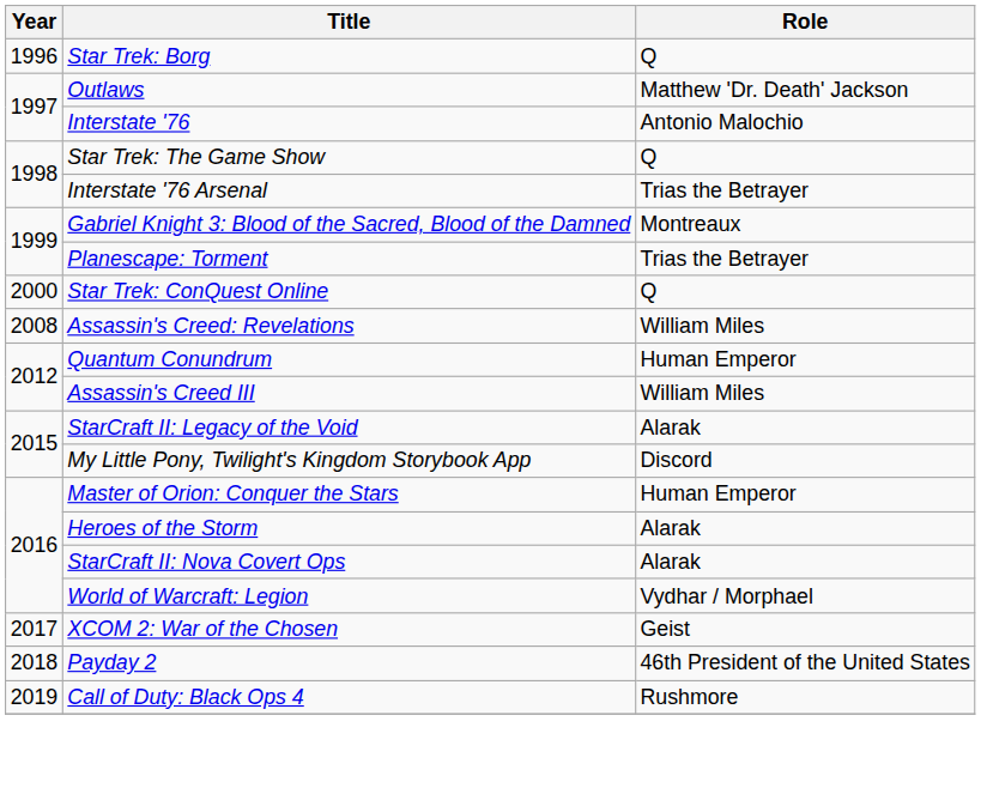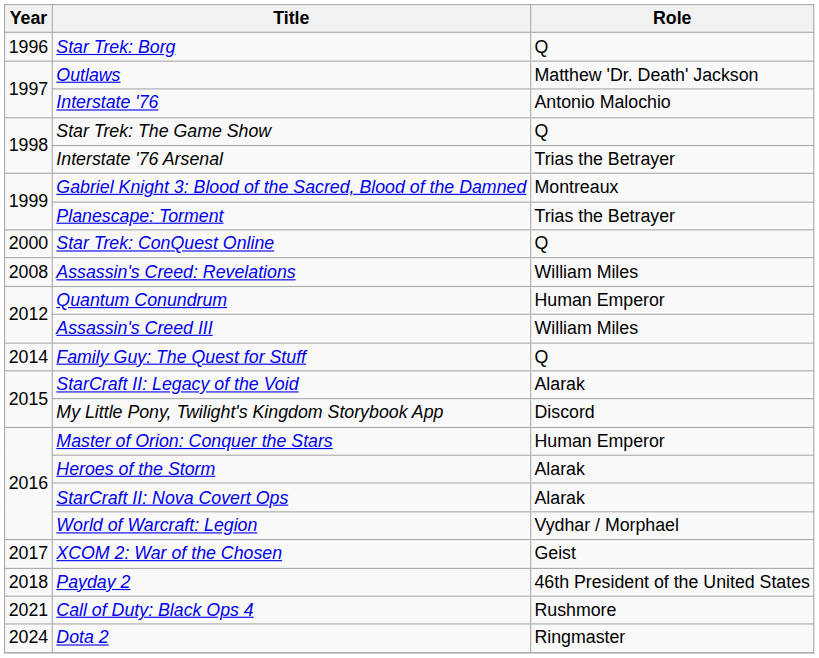+ row: 2014 | Family Guy: The Quest for Stuff | Q
Call of Duty: Black Ops 4 | Year: 2019 -> 2021
+ row: 2024 | Dota 2 | Ringmaster
